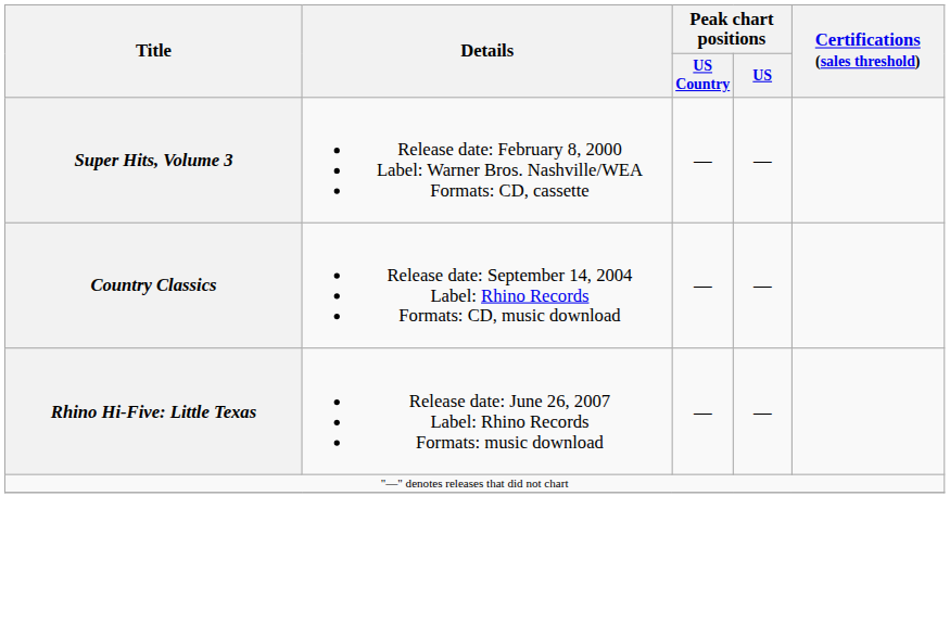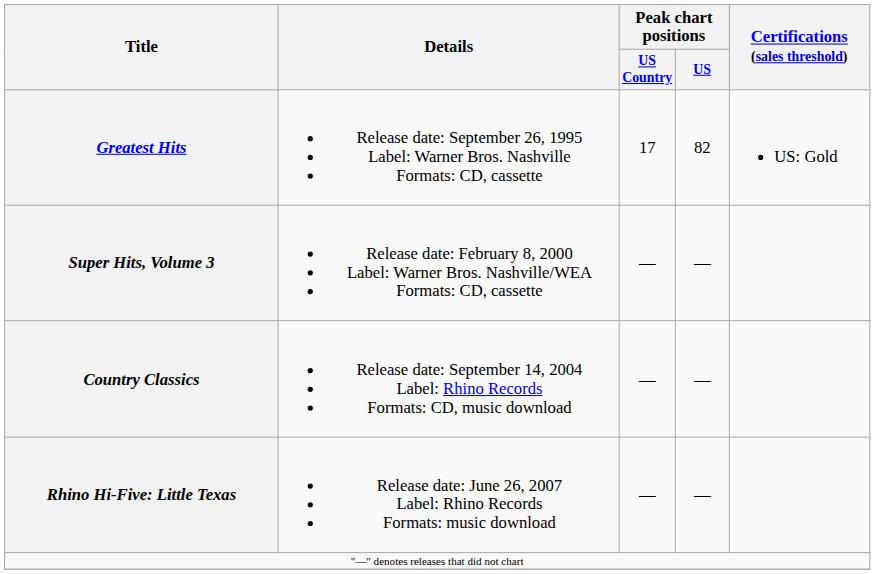+ row: Greatest Hits | Release date: September 26, 1995 Label: Warner Bros. Nashville Formats: CD, cassette | 17 | 82 | US: Gold
